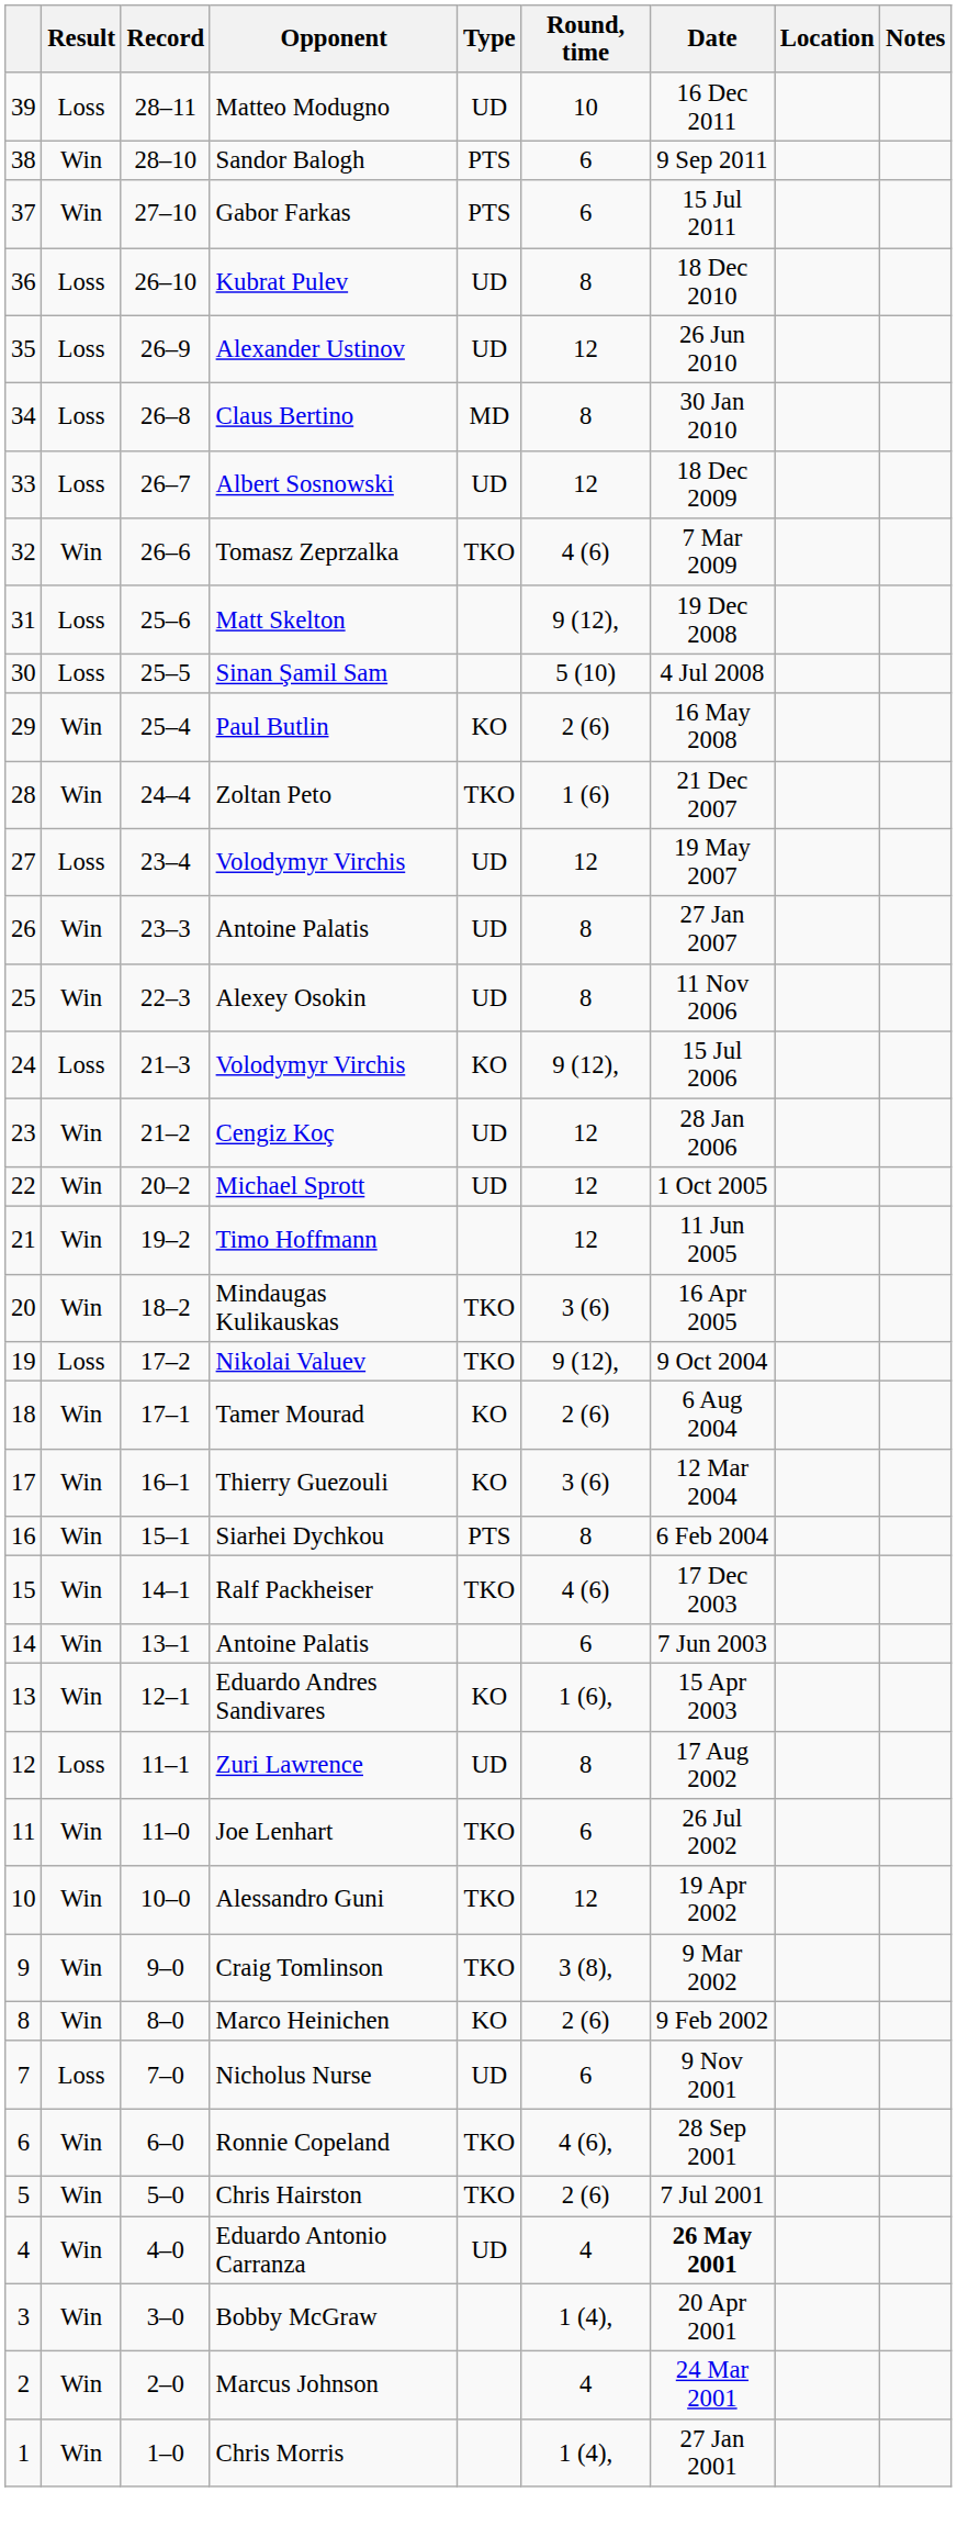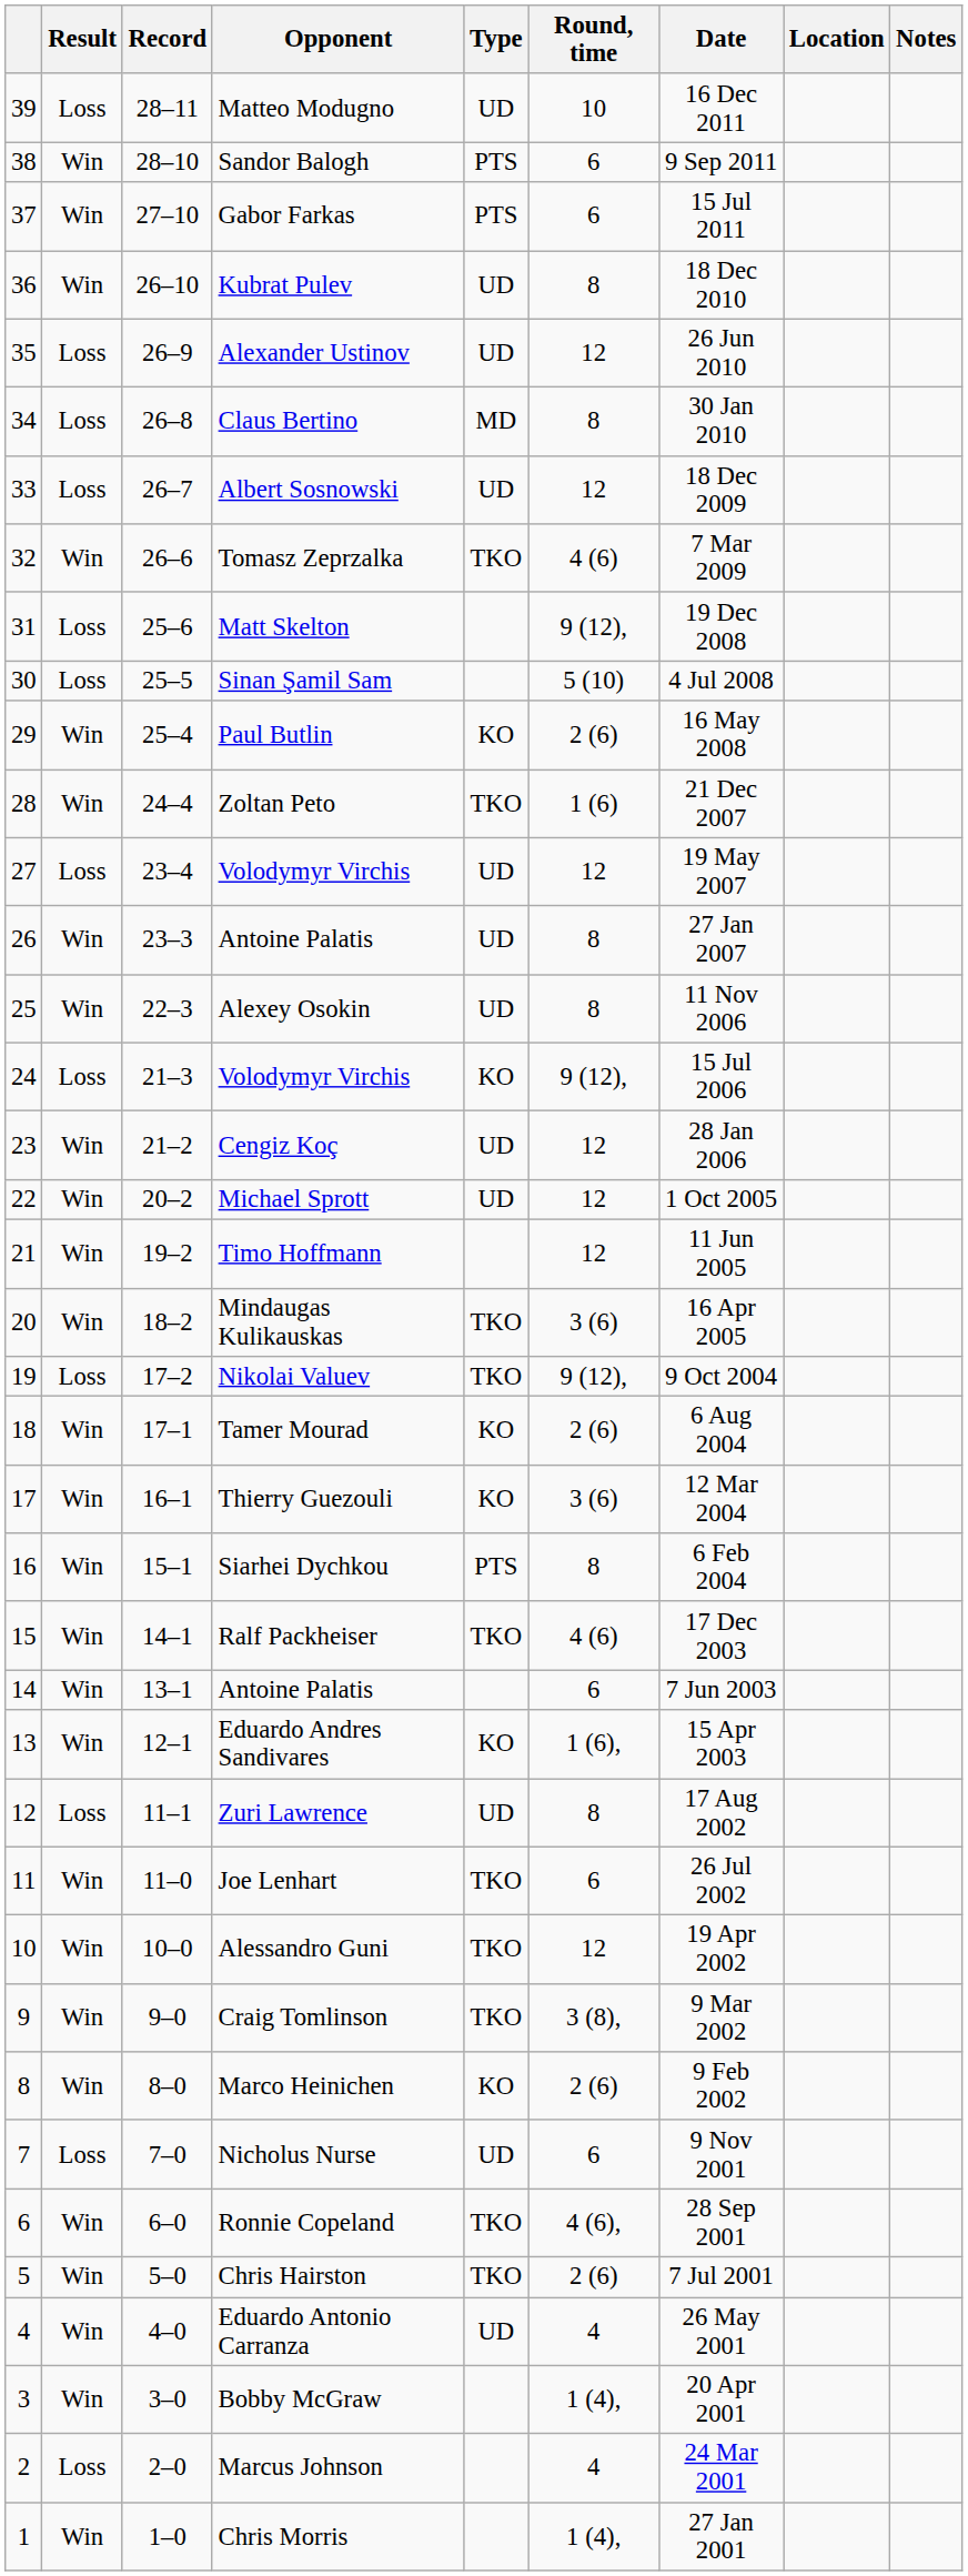Kubrat Pulev | Result: Loss -> Win
Eduardo Antonio Carranza | Date: bold -> normal
Marcus Johnson | Result: Win -> Loss
